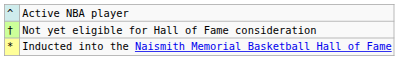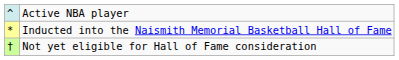rows swapped: Inducted into the Naismith Memorial Basketball Hall of Fame <-> Not yet eligible for Hall of Fame consideration
